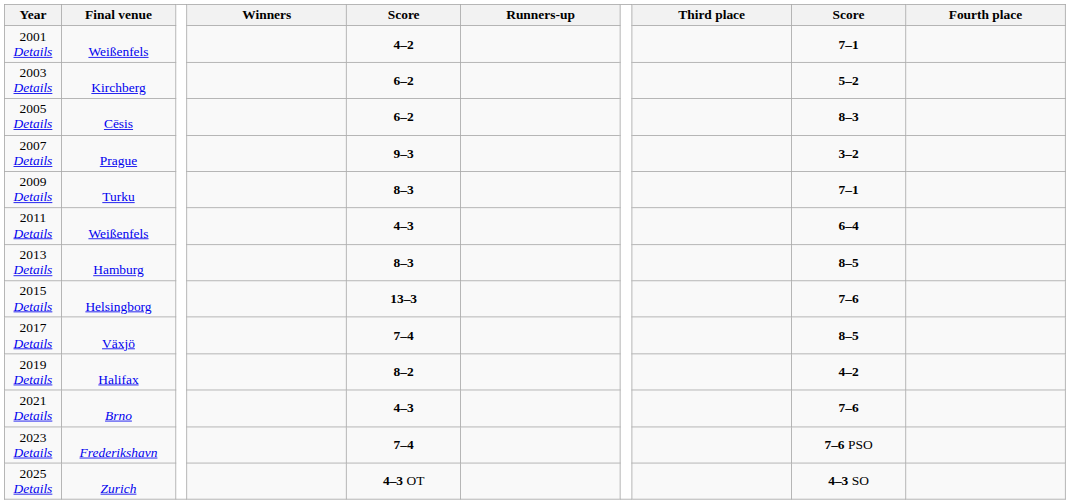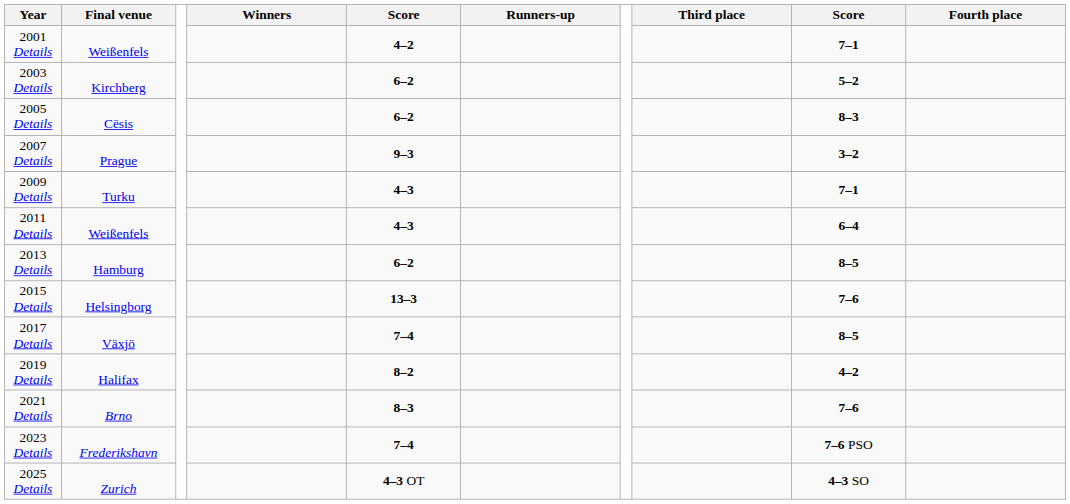2009 Details | column 5: 8–3 -> 4–3
2013 Details | column 5: 8–3 -> 6–2
2021 Details | column 5: 4–3 -> 8–3
